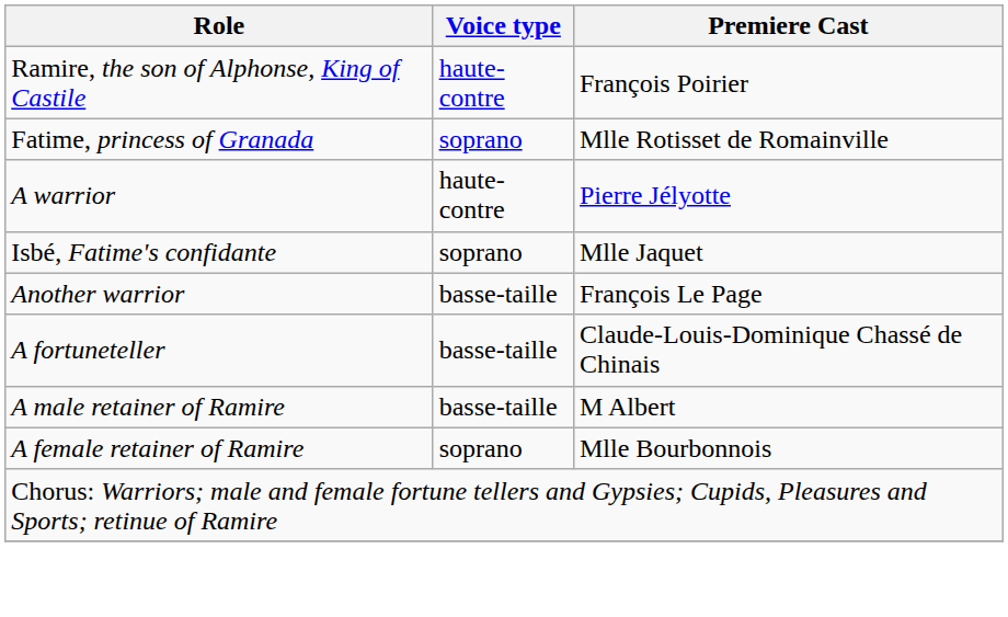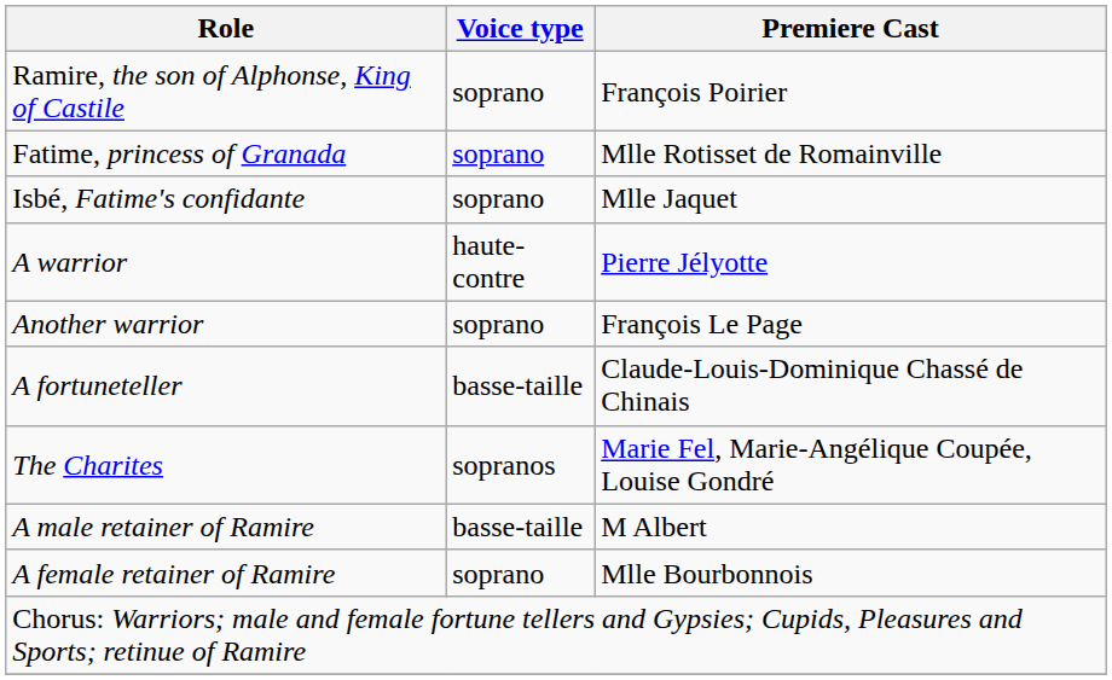Ramire, the son of Alphonse, King of Castile | Voice type: haute-contre -> soprano
rows swapped: Isbé, Fatime's confidante <-> A warrior
Another warrior | Voice type: basse-taille -> soprano
+ row: The Charites | sopranos | Marie Fel, Marie-Angélique Coupée, Louise Gondré
